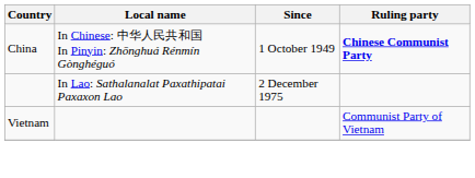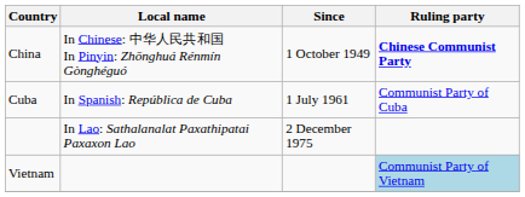+ row: Cuba | In Spanish: República de Cuba | 1 July 1961 | Communist Party of Cuba
Vietnam | Ruling party: no background -> lightblue background
